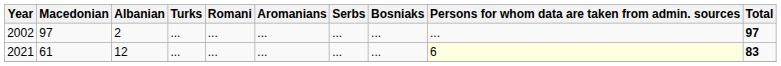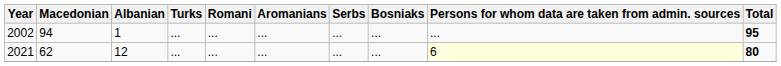2002 | Macedonian: 97 -> 94
2002 | Albanian: 2 -> 1
2002 | Total: 97 -> 95
2021 | Macedonian: 61 -> 62
2021 | Total: 83 -> 80
